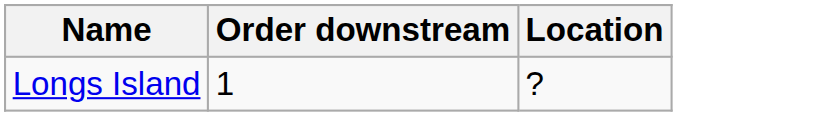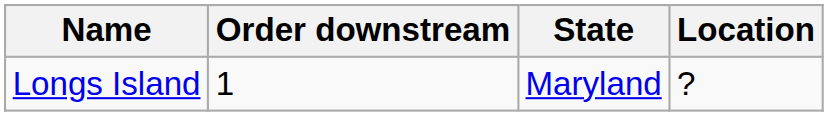+ column: State | Maryland
